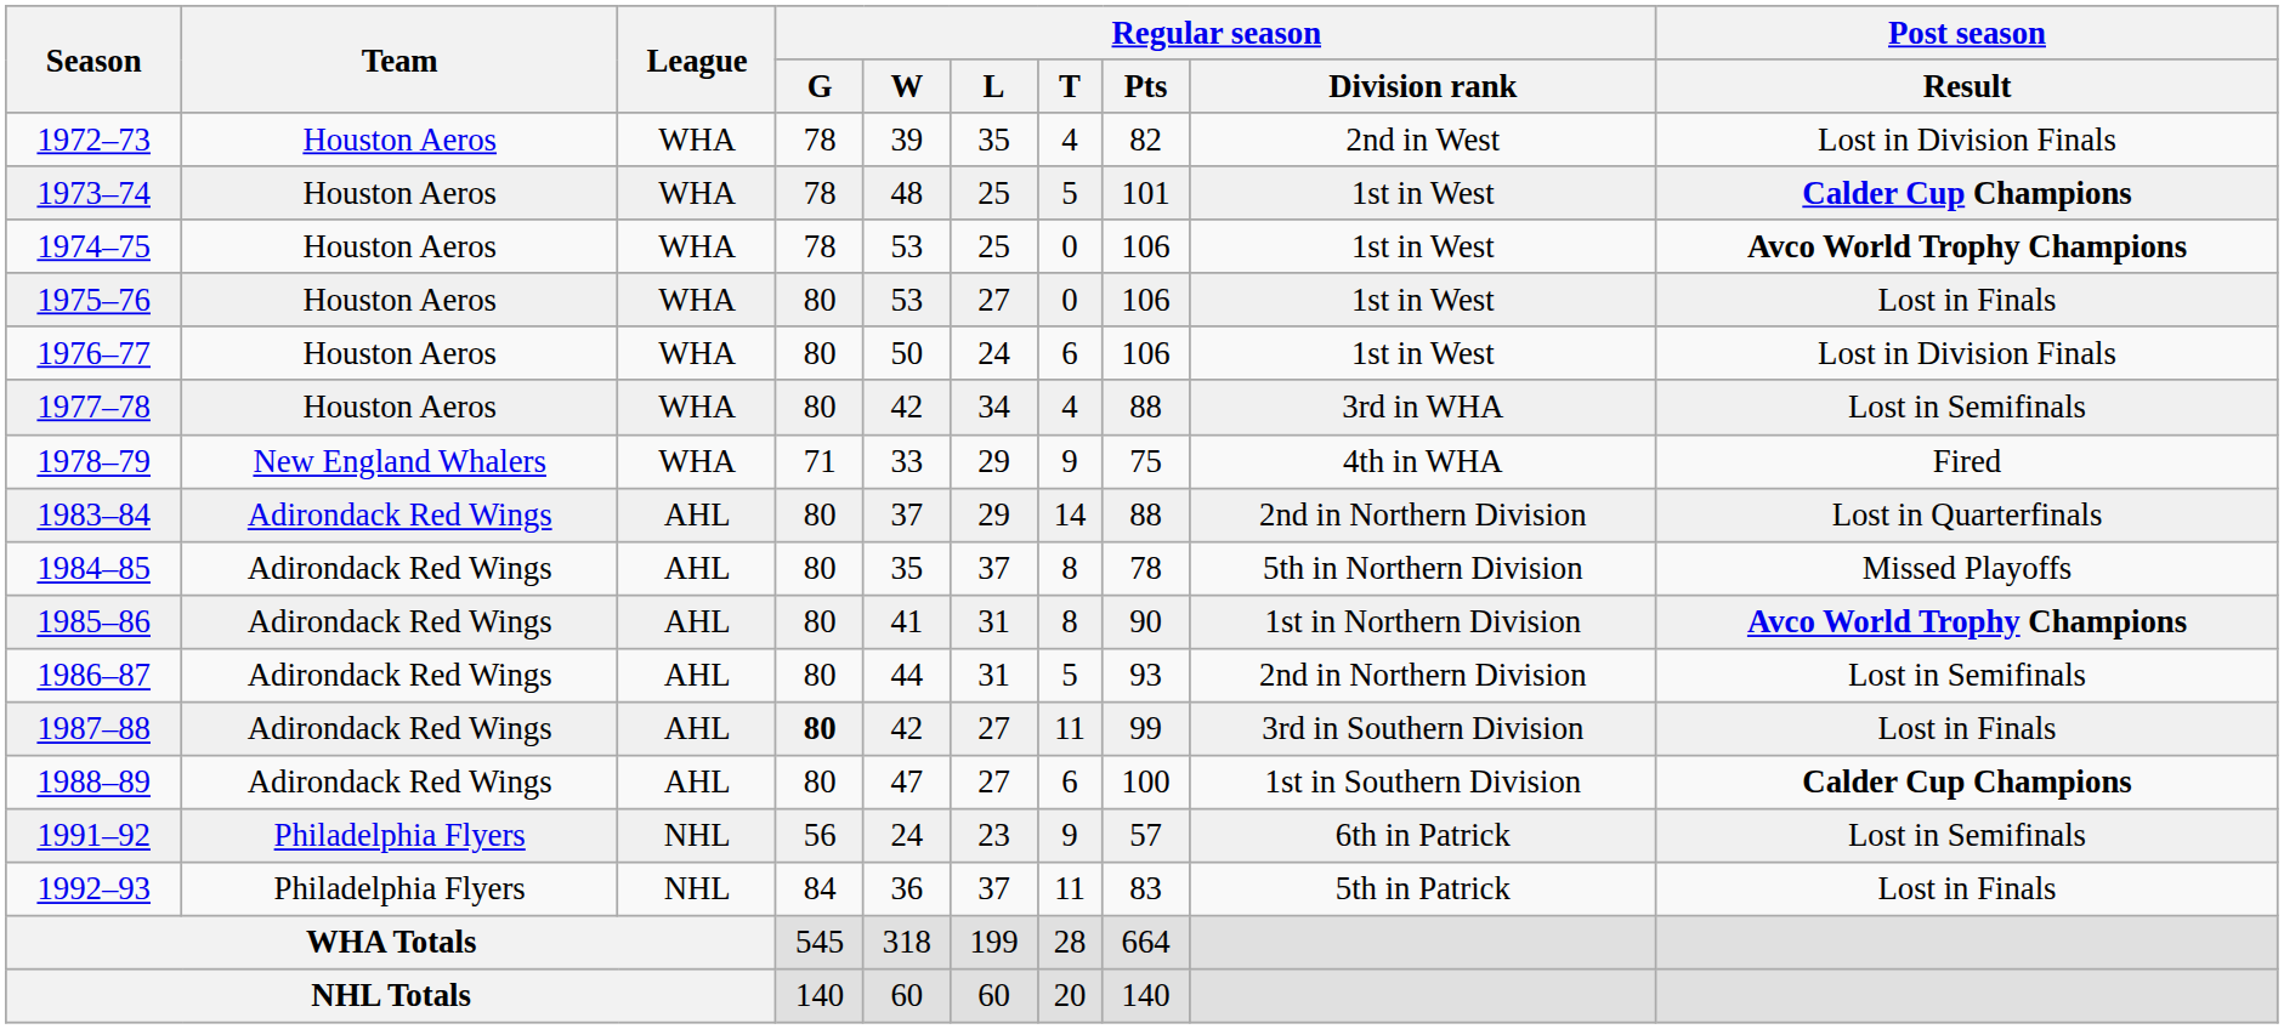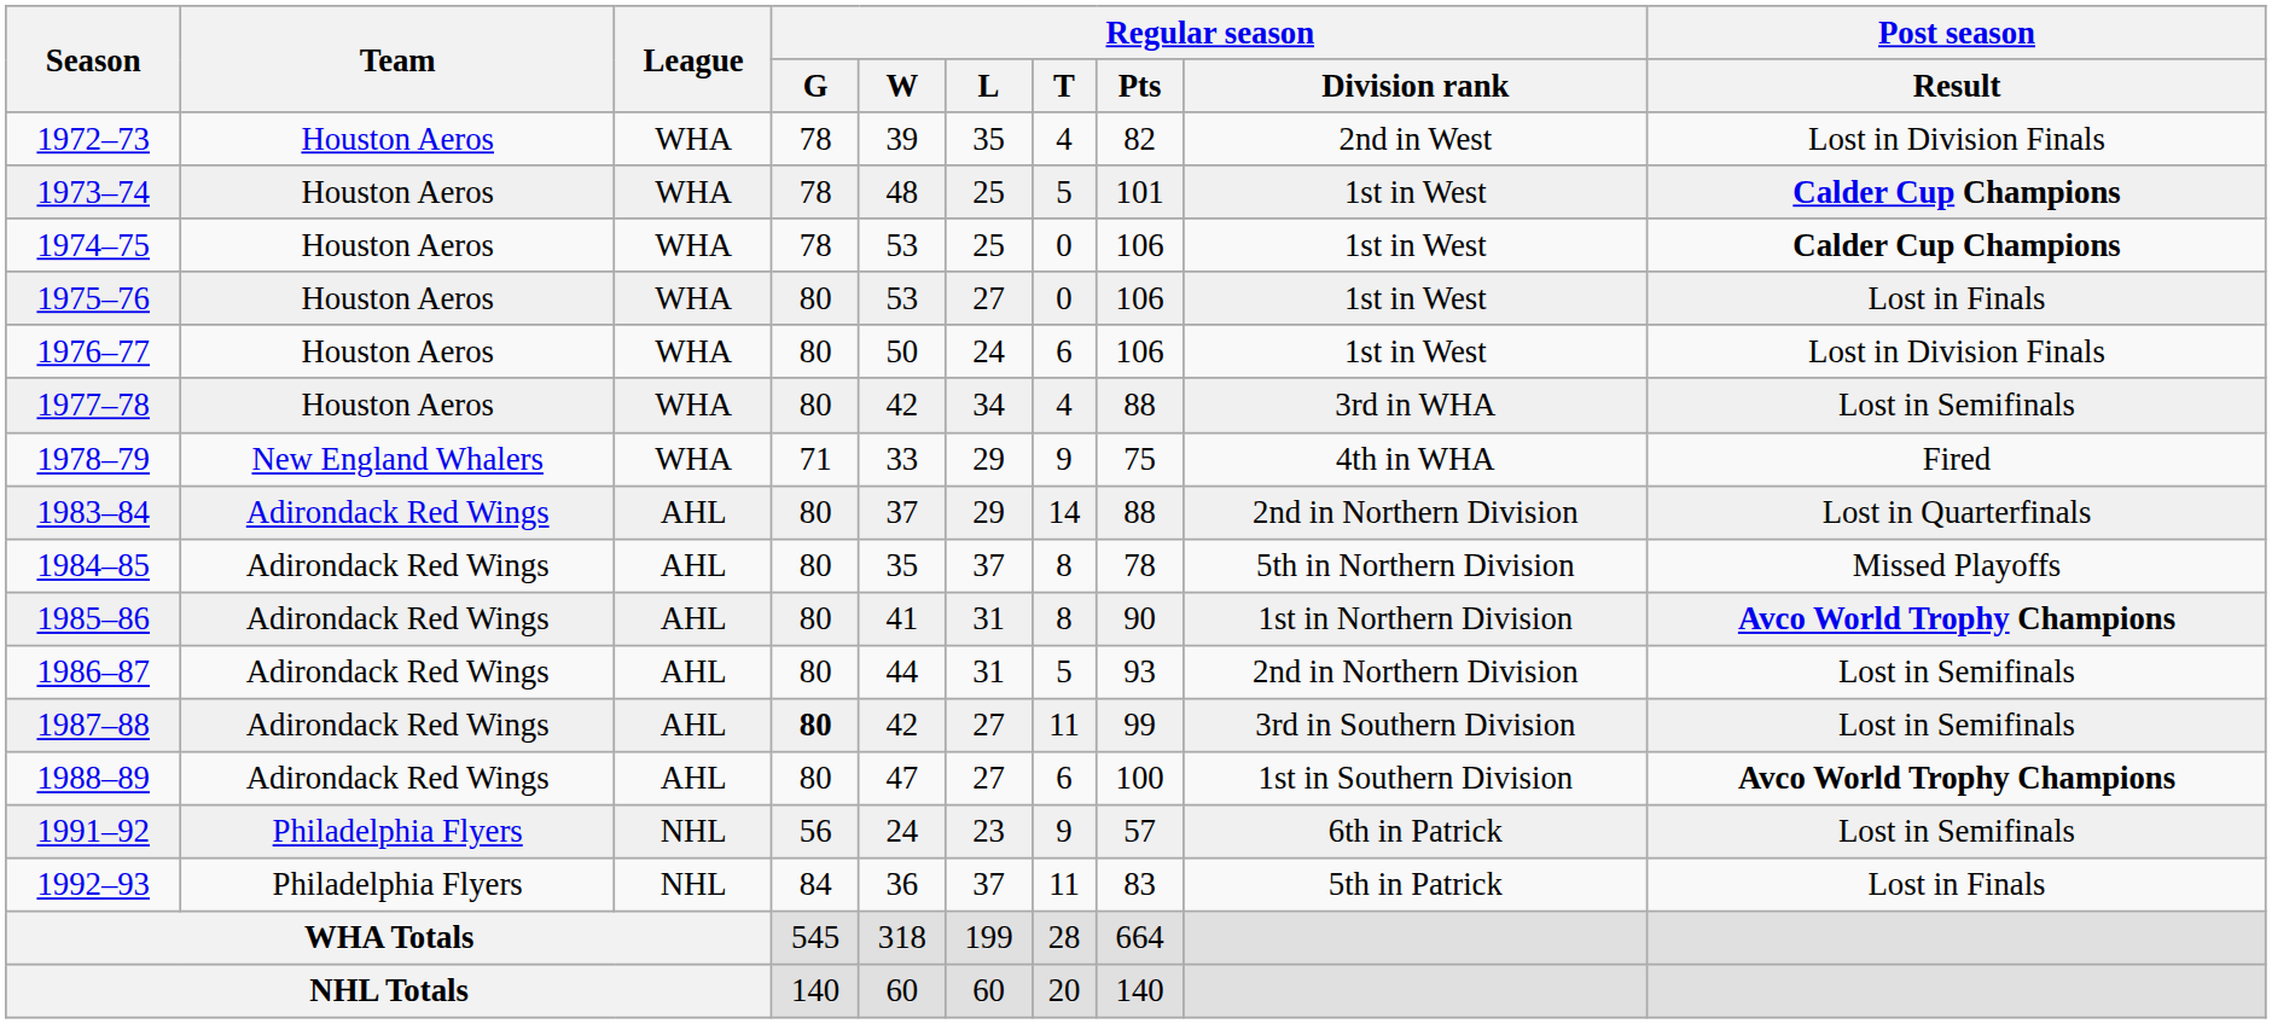1974–75 | Post season / Result: Avco World Trophy Champions -> Calder Cup Champions
1987–88 | Post season / Result: Lost in Finals -> Lost in Semifinals
1988–89 | Post season / Result: Calder Cup Champions -> Avco World Trophy Champions
